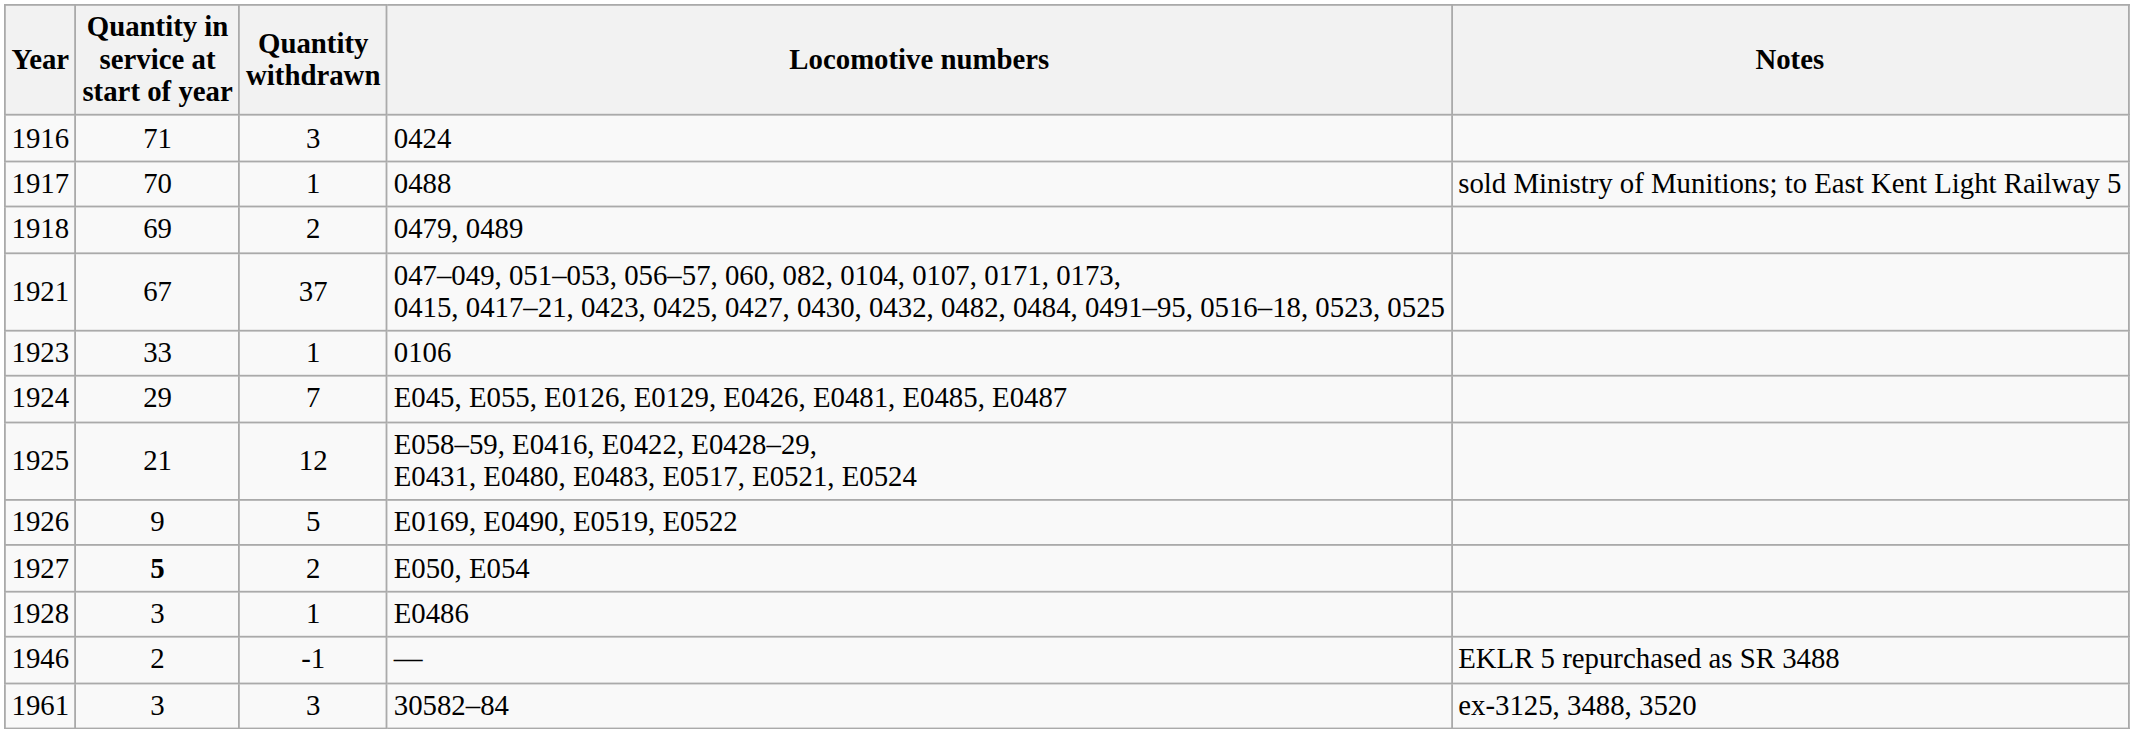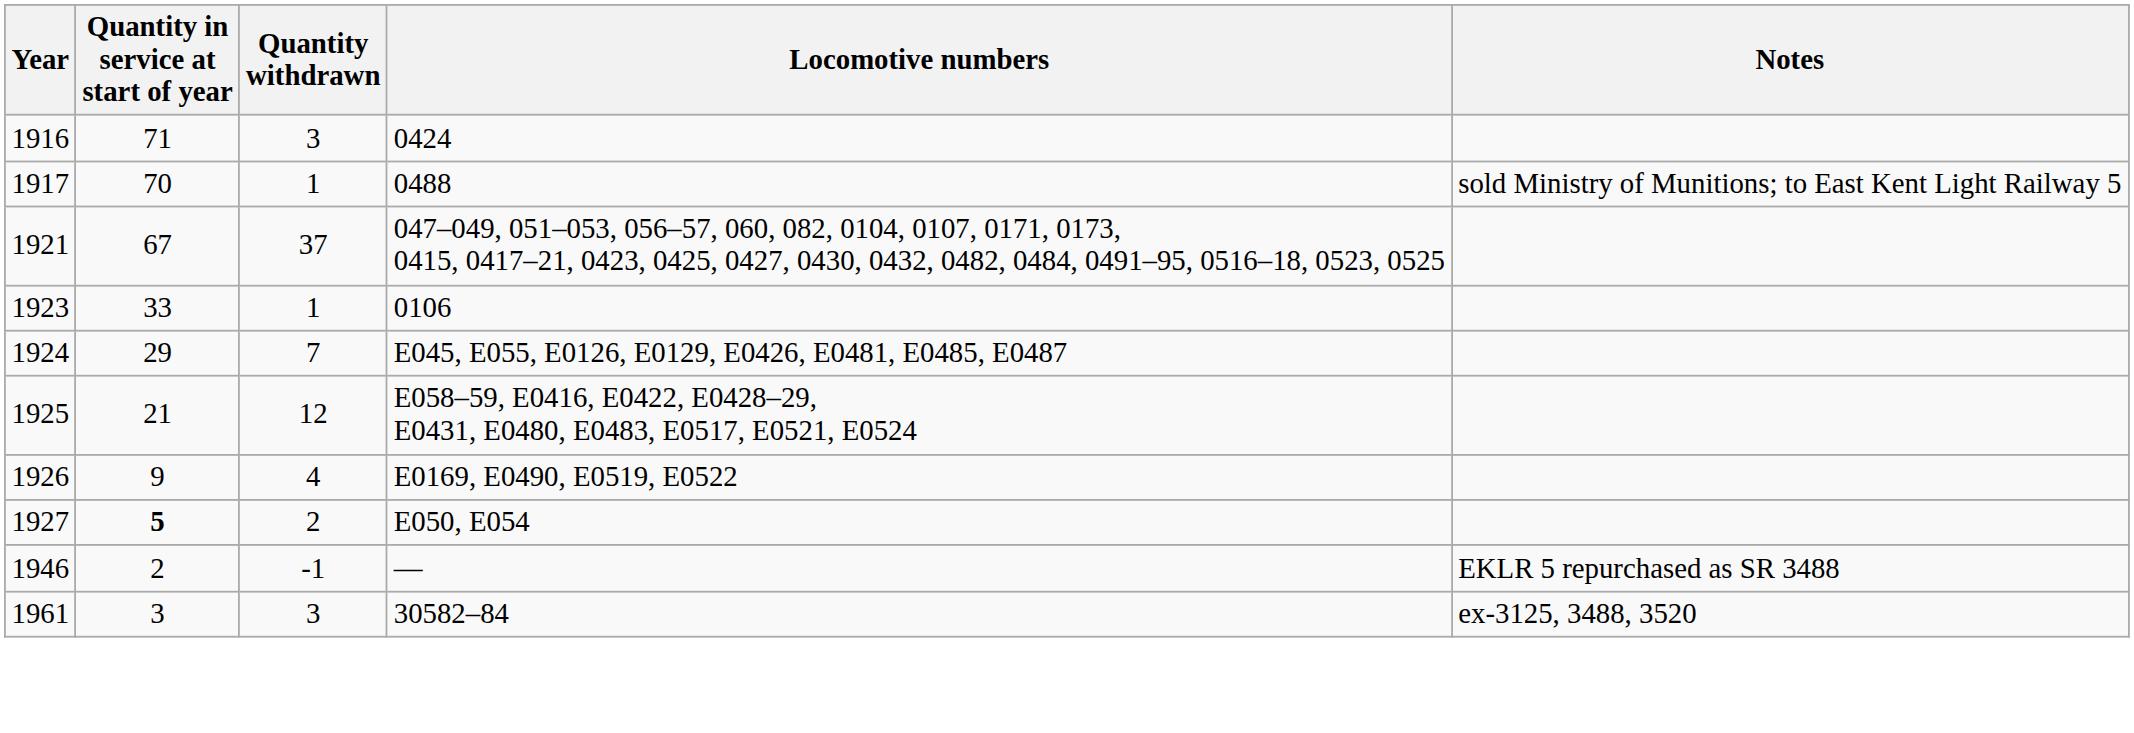- row: 1918 | 69 | 2 | 0479, 0489
1926 | Quantity withdrawn: 5 -> 4
- row: 1928 | 3 | 1 | E0486
